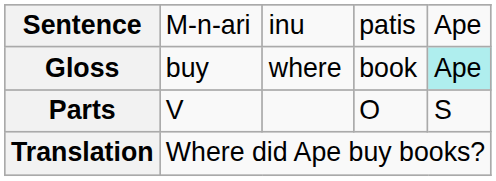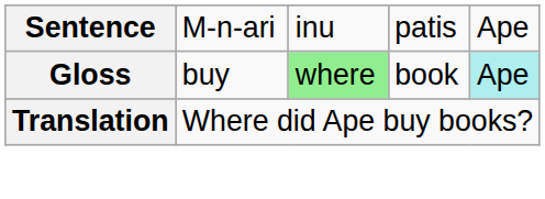Gloss | column 3: no background -> lightgreen background
- row: Parts | V | O | S
